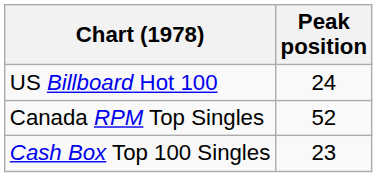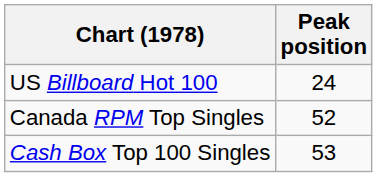Cash Box Top 100 Singles | Peak position: 23 -> 53
